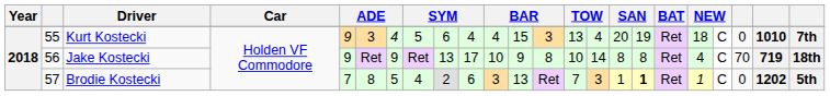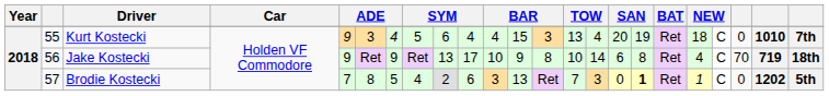Jake Kostecki | column 16: 8 -> 6
Brodie Kostecki | column 16: 1 -> 0
